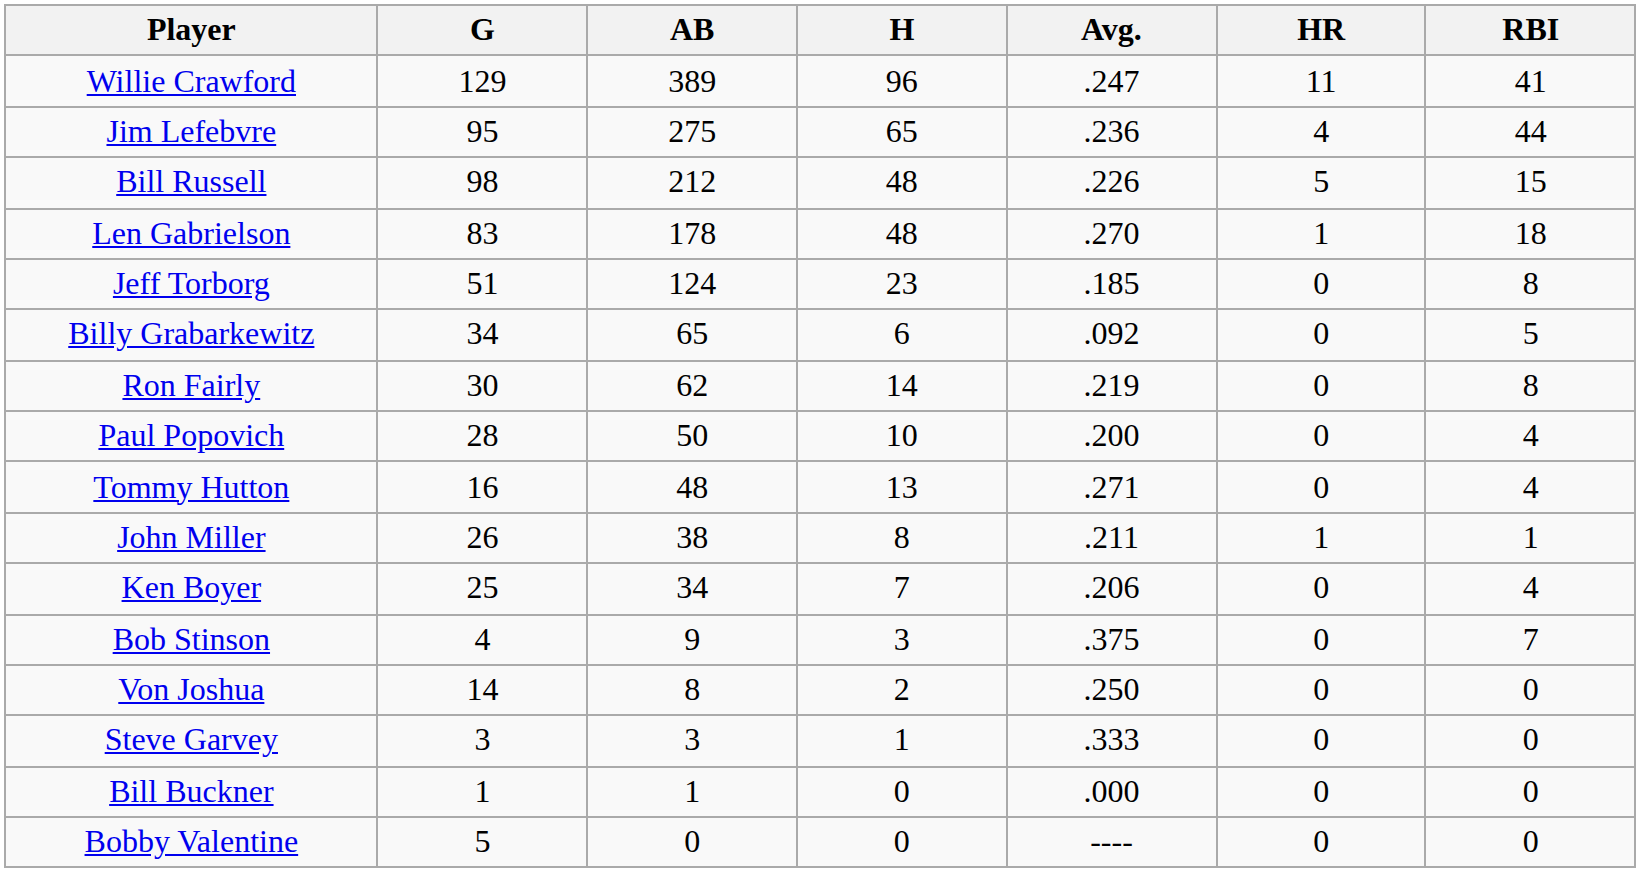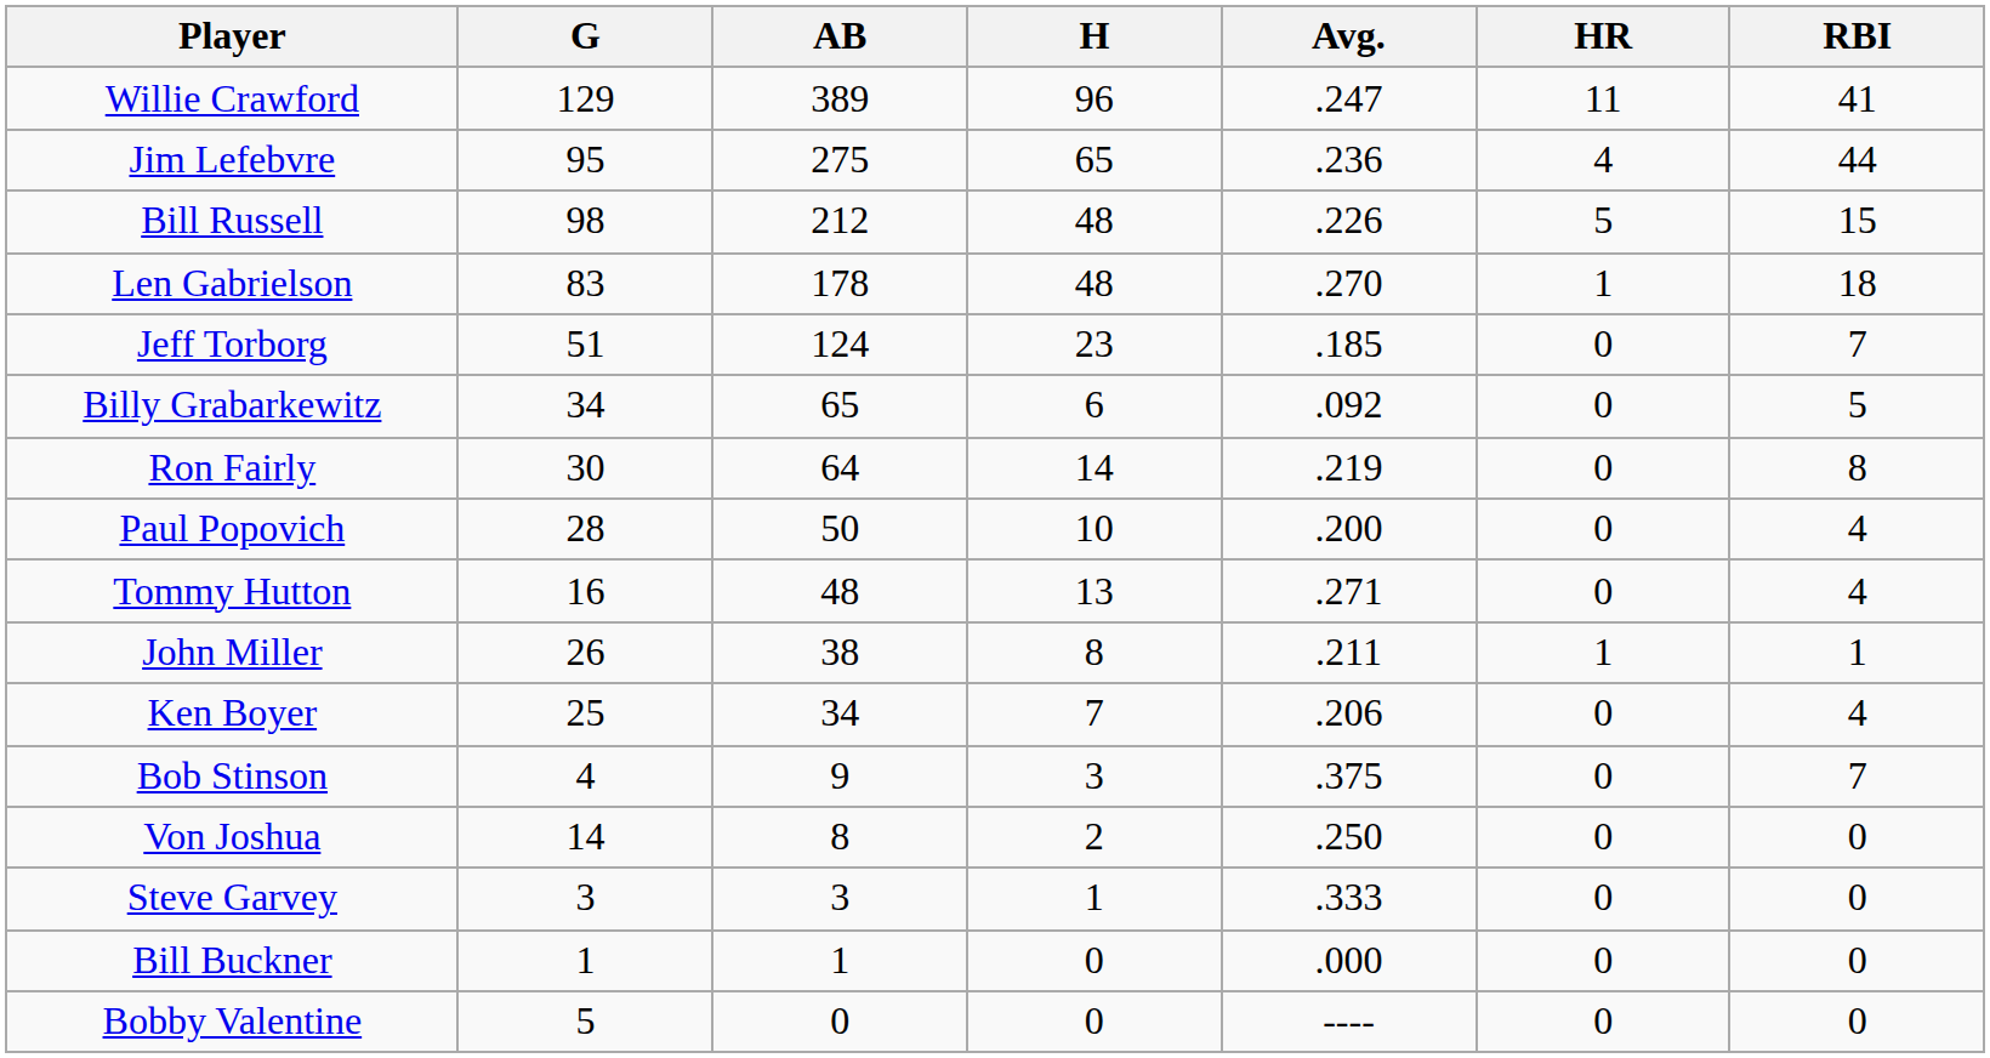Jeff Torborg | RBI: 8 -> 7
Ron Fairly | AB: 62 -> 64
